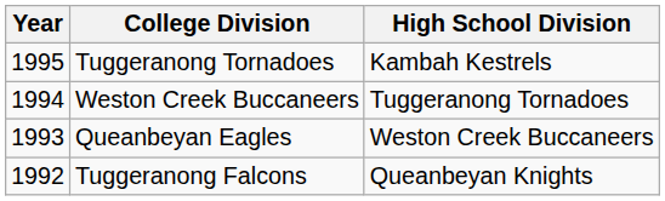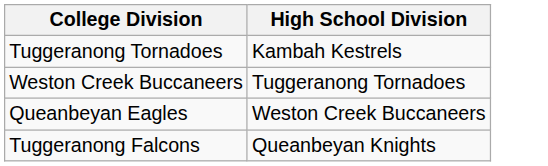- column: Year | 1995 | 1994 | 1993 | 1992
